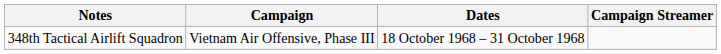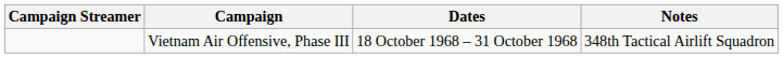columns swapped: Campaign Streamer <-> Notes
